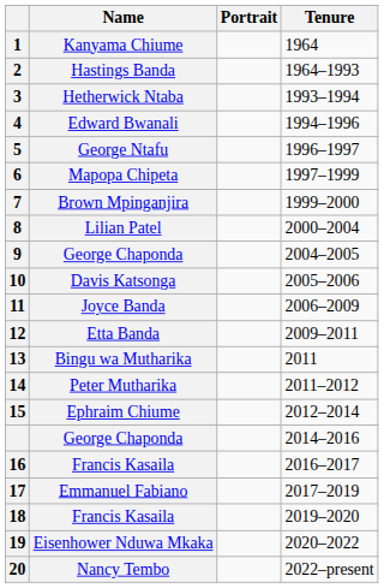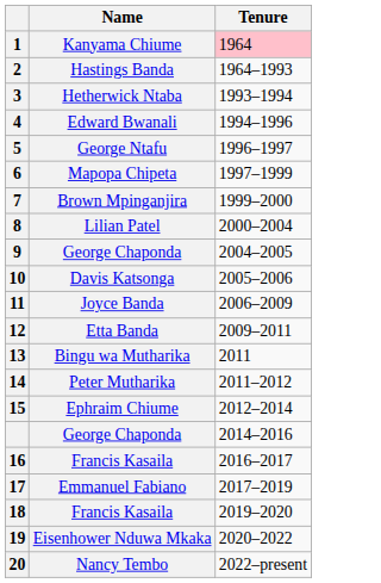- column: Portrait
Kanyama Chiume | Tenure: no background -> pink background
